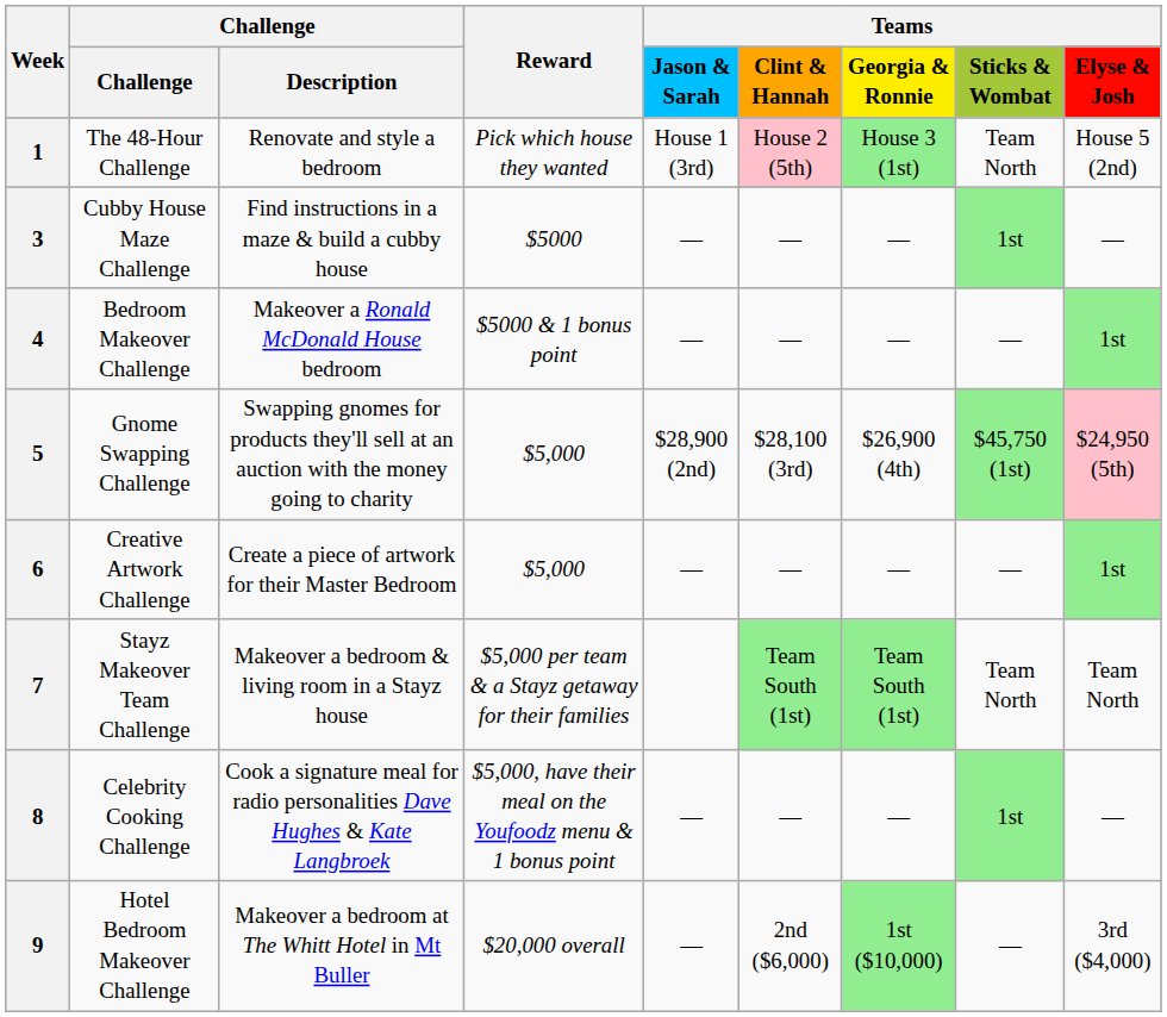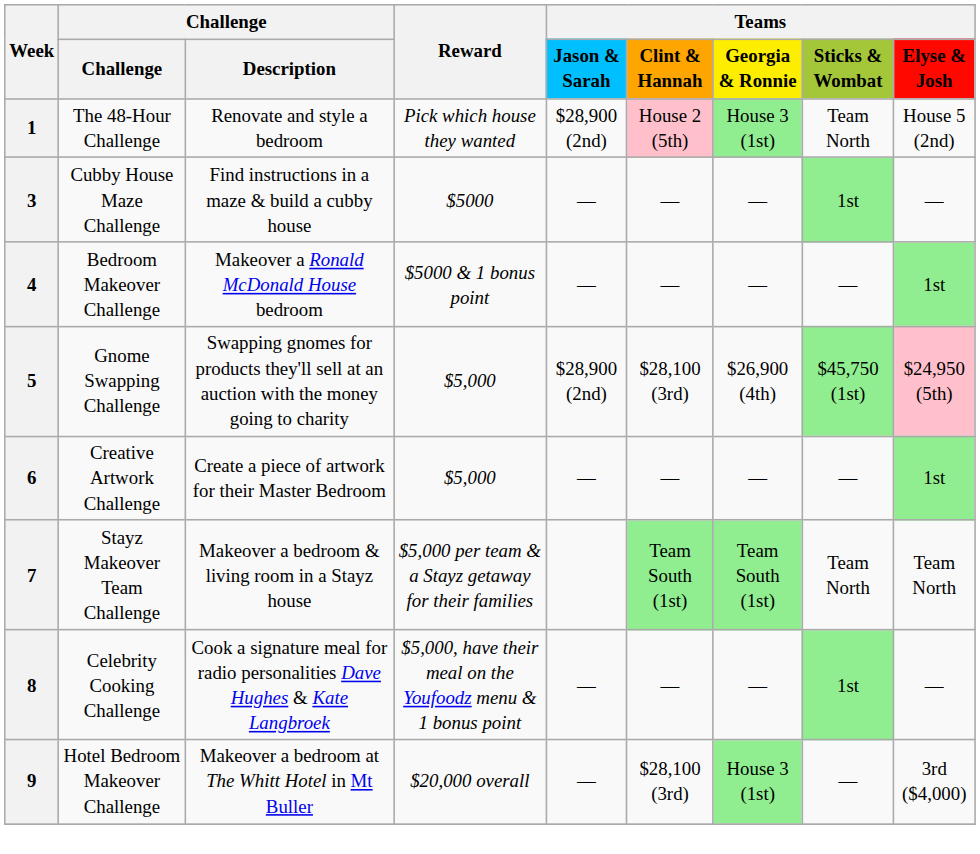1 | Teams / Jason & Sarah: House 1 (3rd) -> $28,900 (2nd)
9 | Teams / Clint & Hannah: 2nd ($6,000) -> $28,100 (3rd)
9 | Teams / Georgia & Ronnie: 1st ($10,000) -> House 3 (1st)
